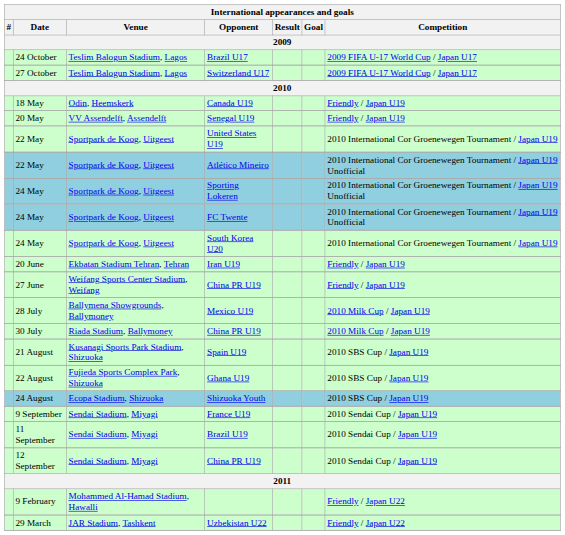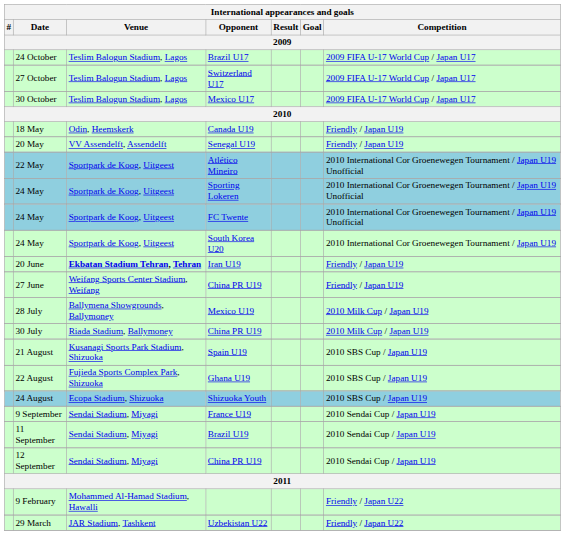+ row: 30 October | Teslim Balogun Stadium, Lagos | Mexico U17 | 2009 FIFA U-17 World Cup / Japan U17
- row: 22 May | Sportpark de Koog, Uitgeest | United States U19 | 2010 International Cor Groenewegen Tournament / Japan U19
Iran U19 | Venue: normal -> bold
